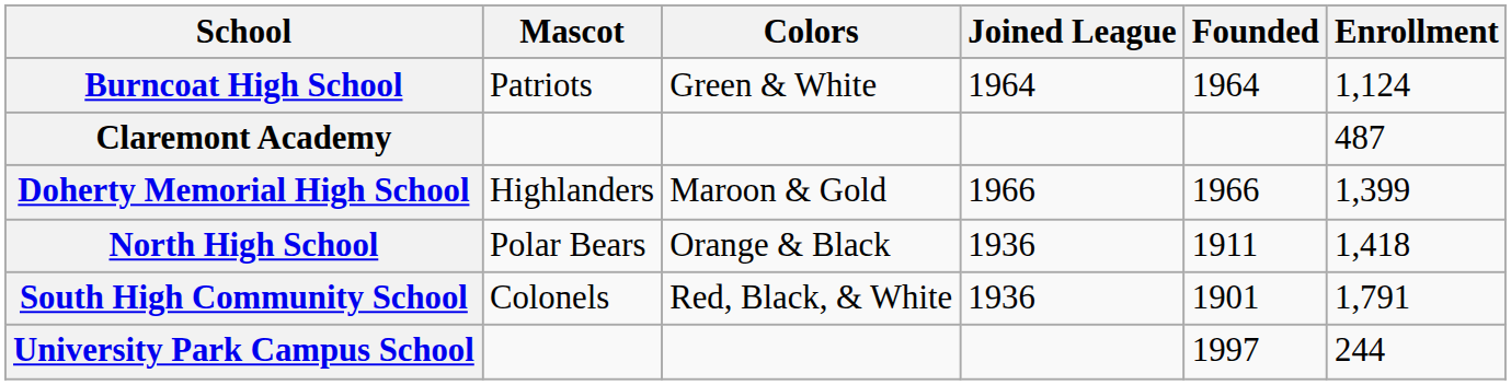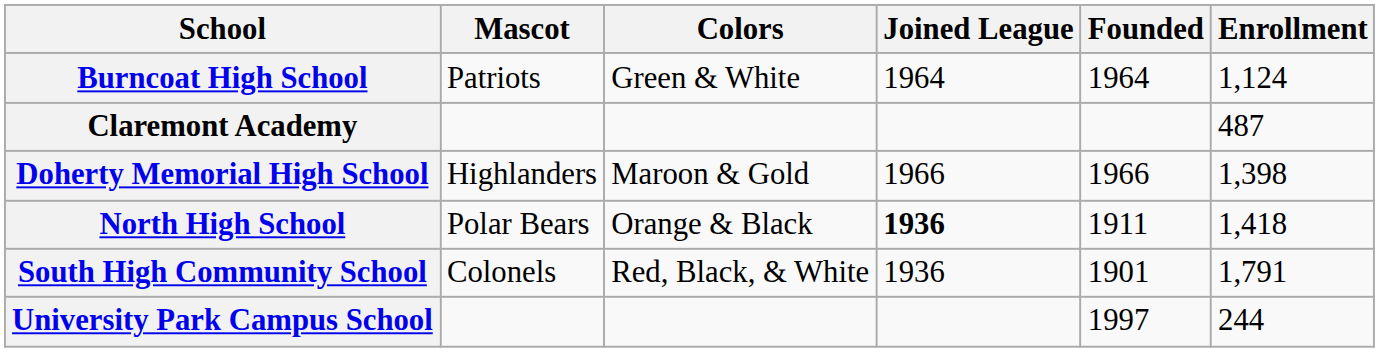Doherty Memorial High School | Enrollment: 1,399 -> 1,398
North High School | Joined League: normal -> bold
